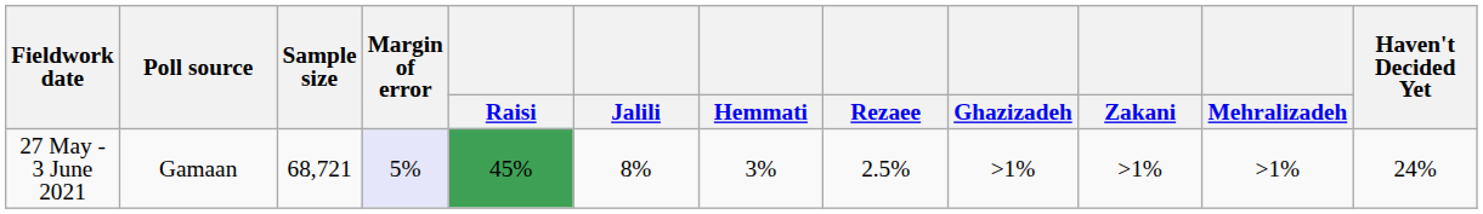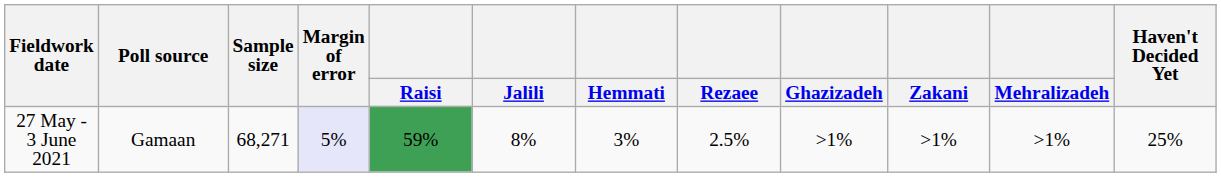27 May - 3 June 2021 | Sample size: 68,721 -> 68,271
27 May - 3 June 2021 | Raisi: 45% -> 59%
27 May - 3 June 2021 | Haven't Decided Yet: 24% -> 25%
